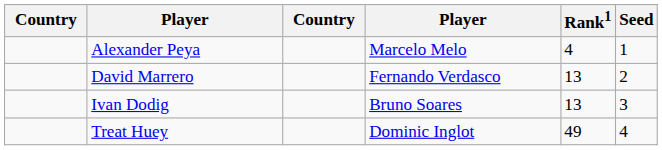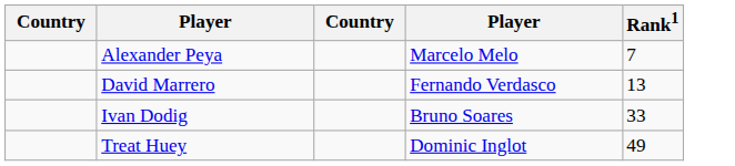- column: Seed | 1 | 2 | 3 | 4
Alexander Peya | Rank1: 4 -> 7
Ivan Dodig | Rank1: 13 -> 33
